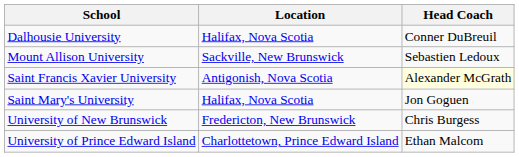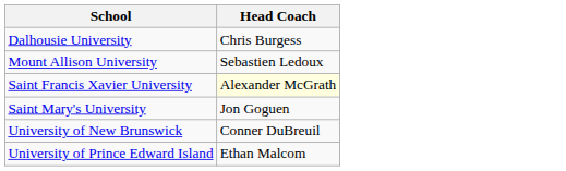- column: Location | Halifax, Nova Scotia | Sackville, New Brunswick | Antigonish, Nova Scotia | Halifax, Nova Scotia | Fredericton, New Brunswick | Charlottetown, Prince Edward Island
Dalhousie University | Head Coach: Conner DuBreuil -> Chris Burgess
University of New Brunswick | Head Coach: Chris Burgess -> Conner DuBreuil
